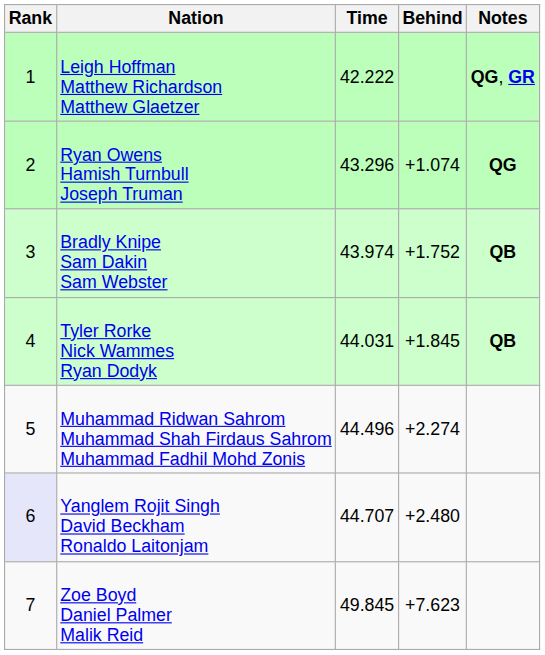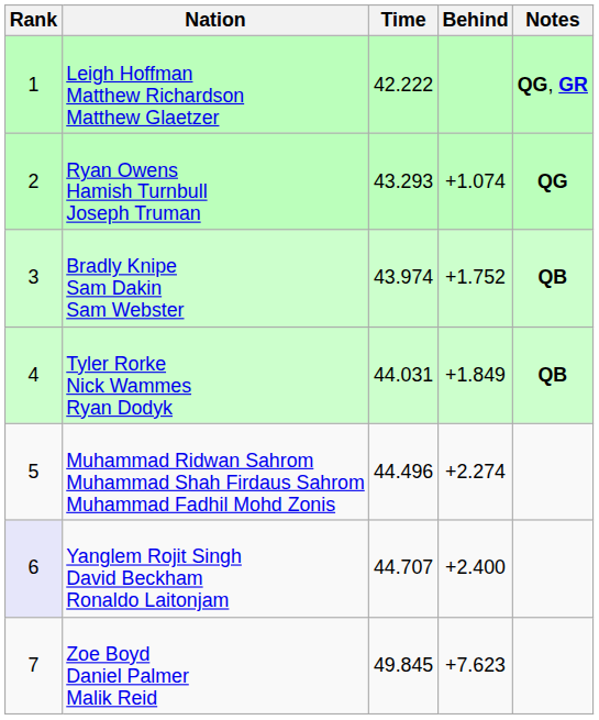Ryan Owens Hamish Turnbull Joseph Truman | Time: 43.296 -> 43.293
Tyler Rorke Nick Wammes Ryan Dodyk | Behind: +1.845 -> +1.849
Yanglem Rojit Singh David Beckham Ronaldo Laitonjam | Behind: +2.480 -> +2.400
